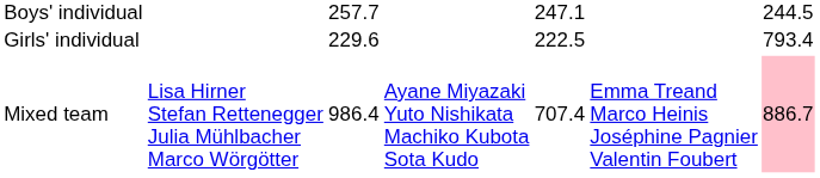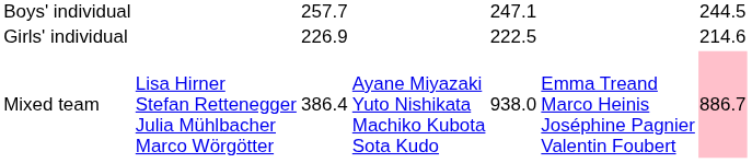Girls' individual | column 3: 229.6 -> 226.9
Girls' individual | column 7: 793.4 -> 214.6
Mixed team | column 3: 986.4 -> 386.4
Mixed team | column 5: 707.4 -> 938.0
